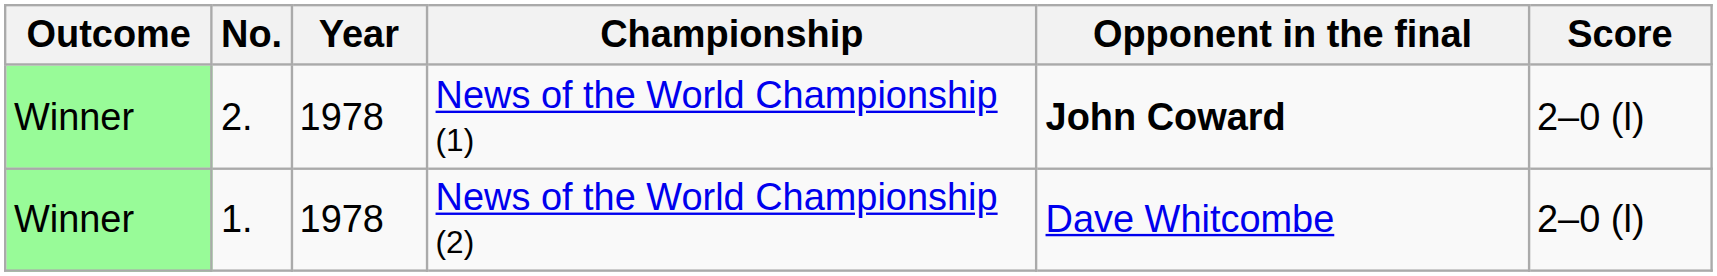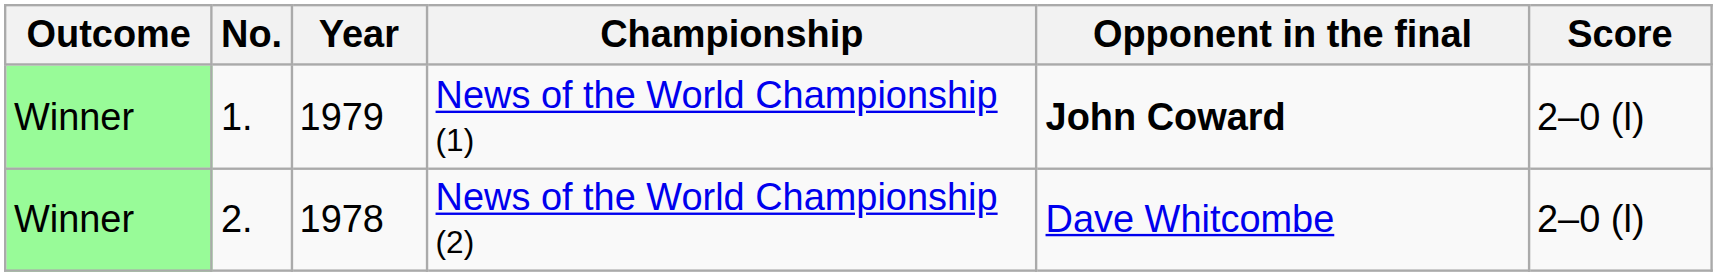News of the World Championship (1) | No.: 2. -> 1.
News of the World Championship (1) | Year: 1978 -> 1979
News of the World Championship (2) | No.: 1. -> 2.
